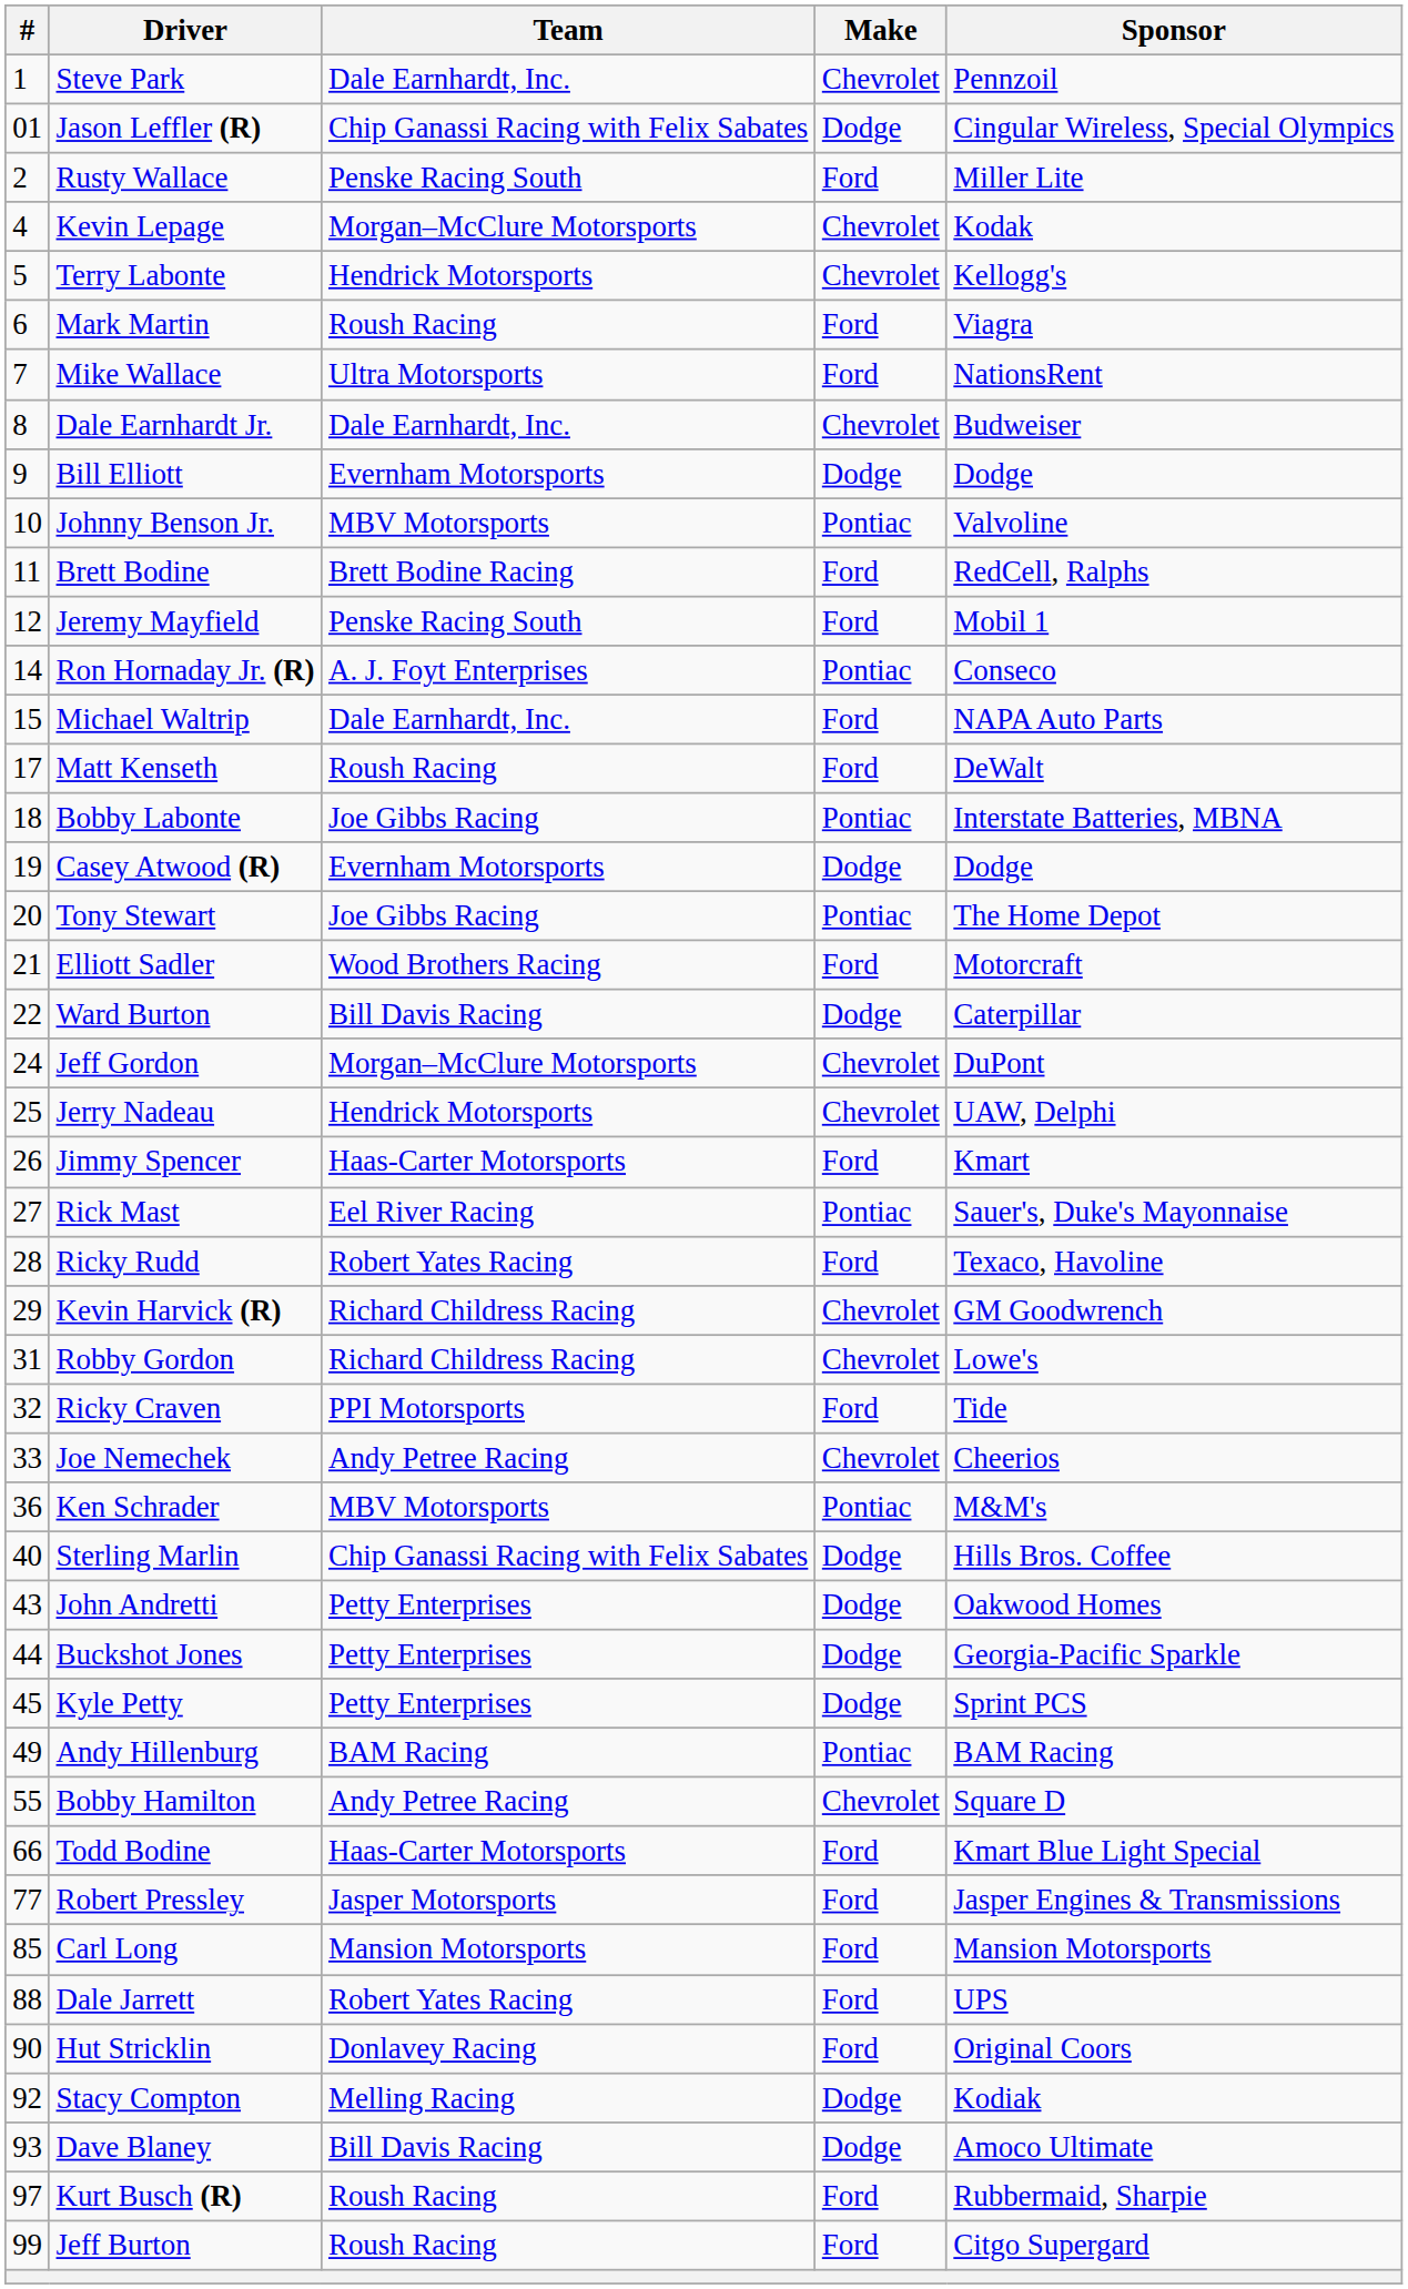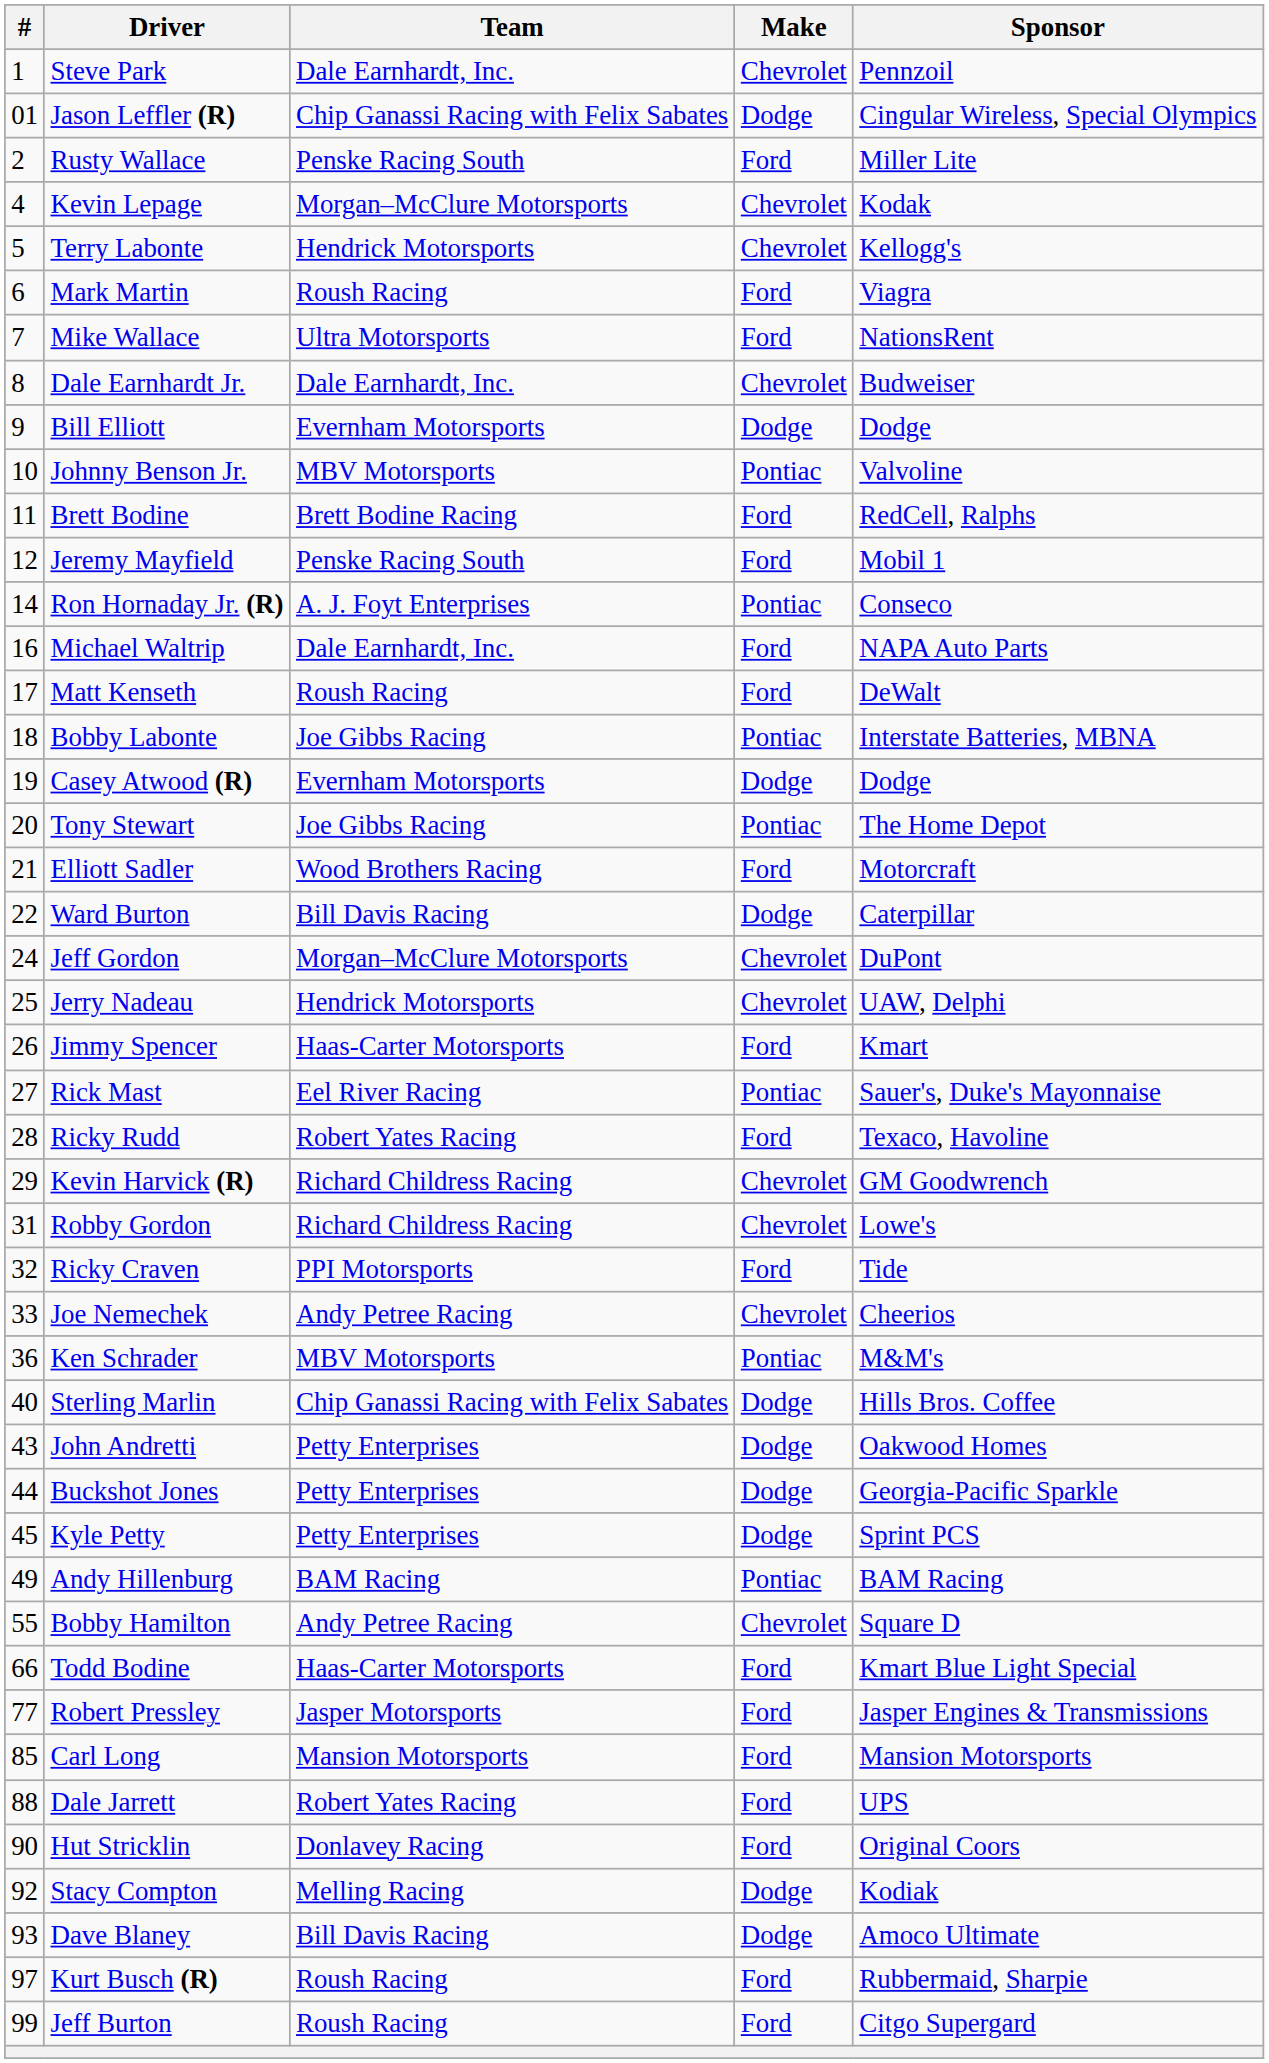Michael Waltrip | #: 15 -> 16
